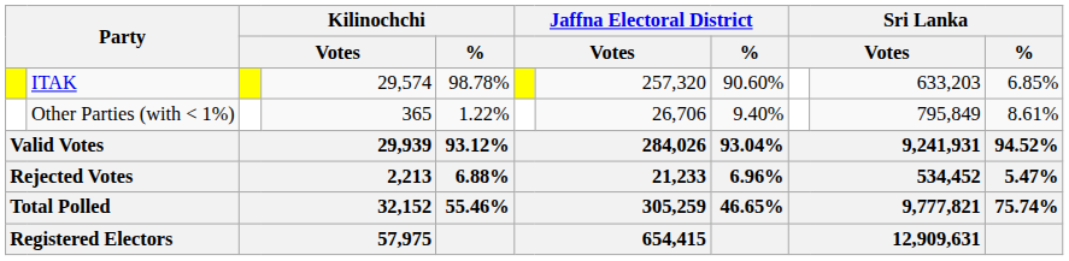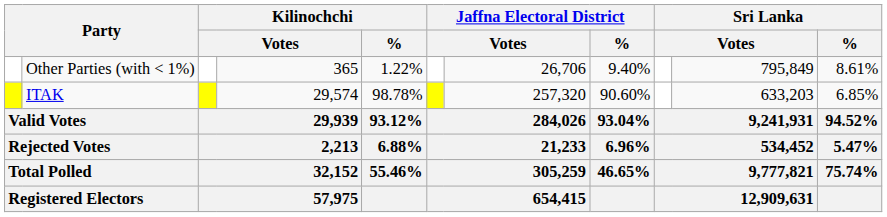rows swapped: ITAK <-> Other Parties (with < 1%)
